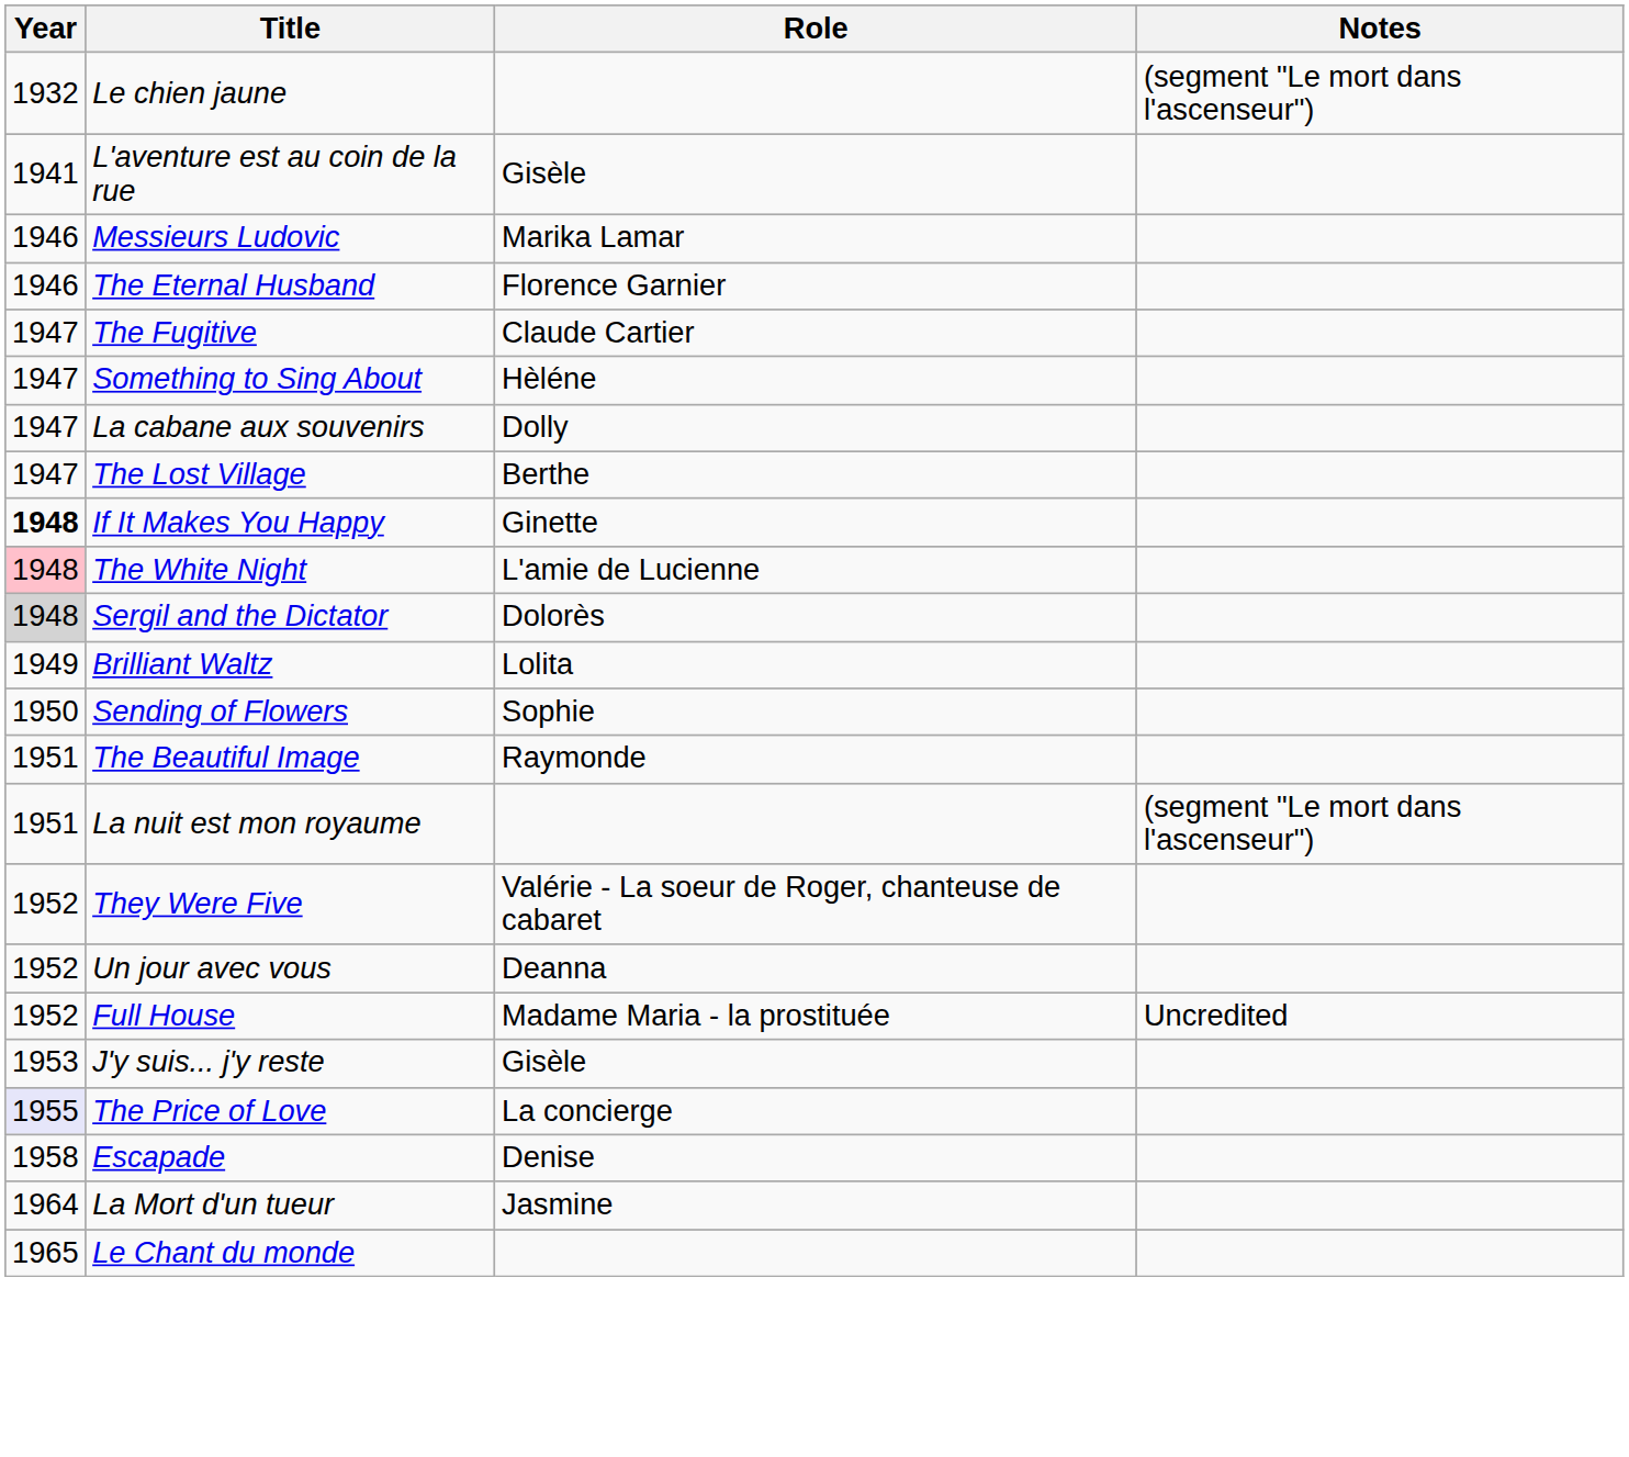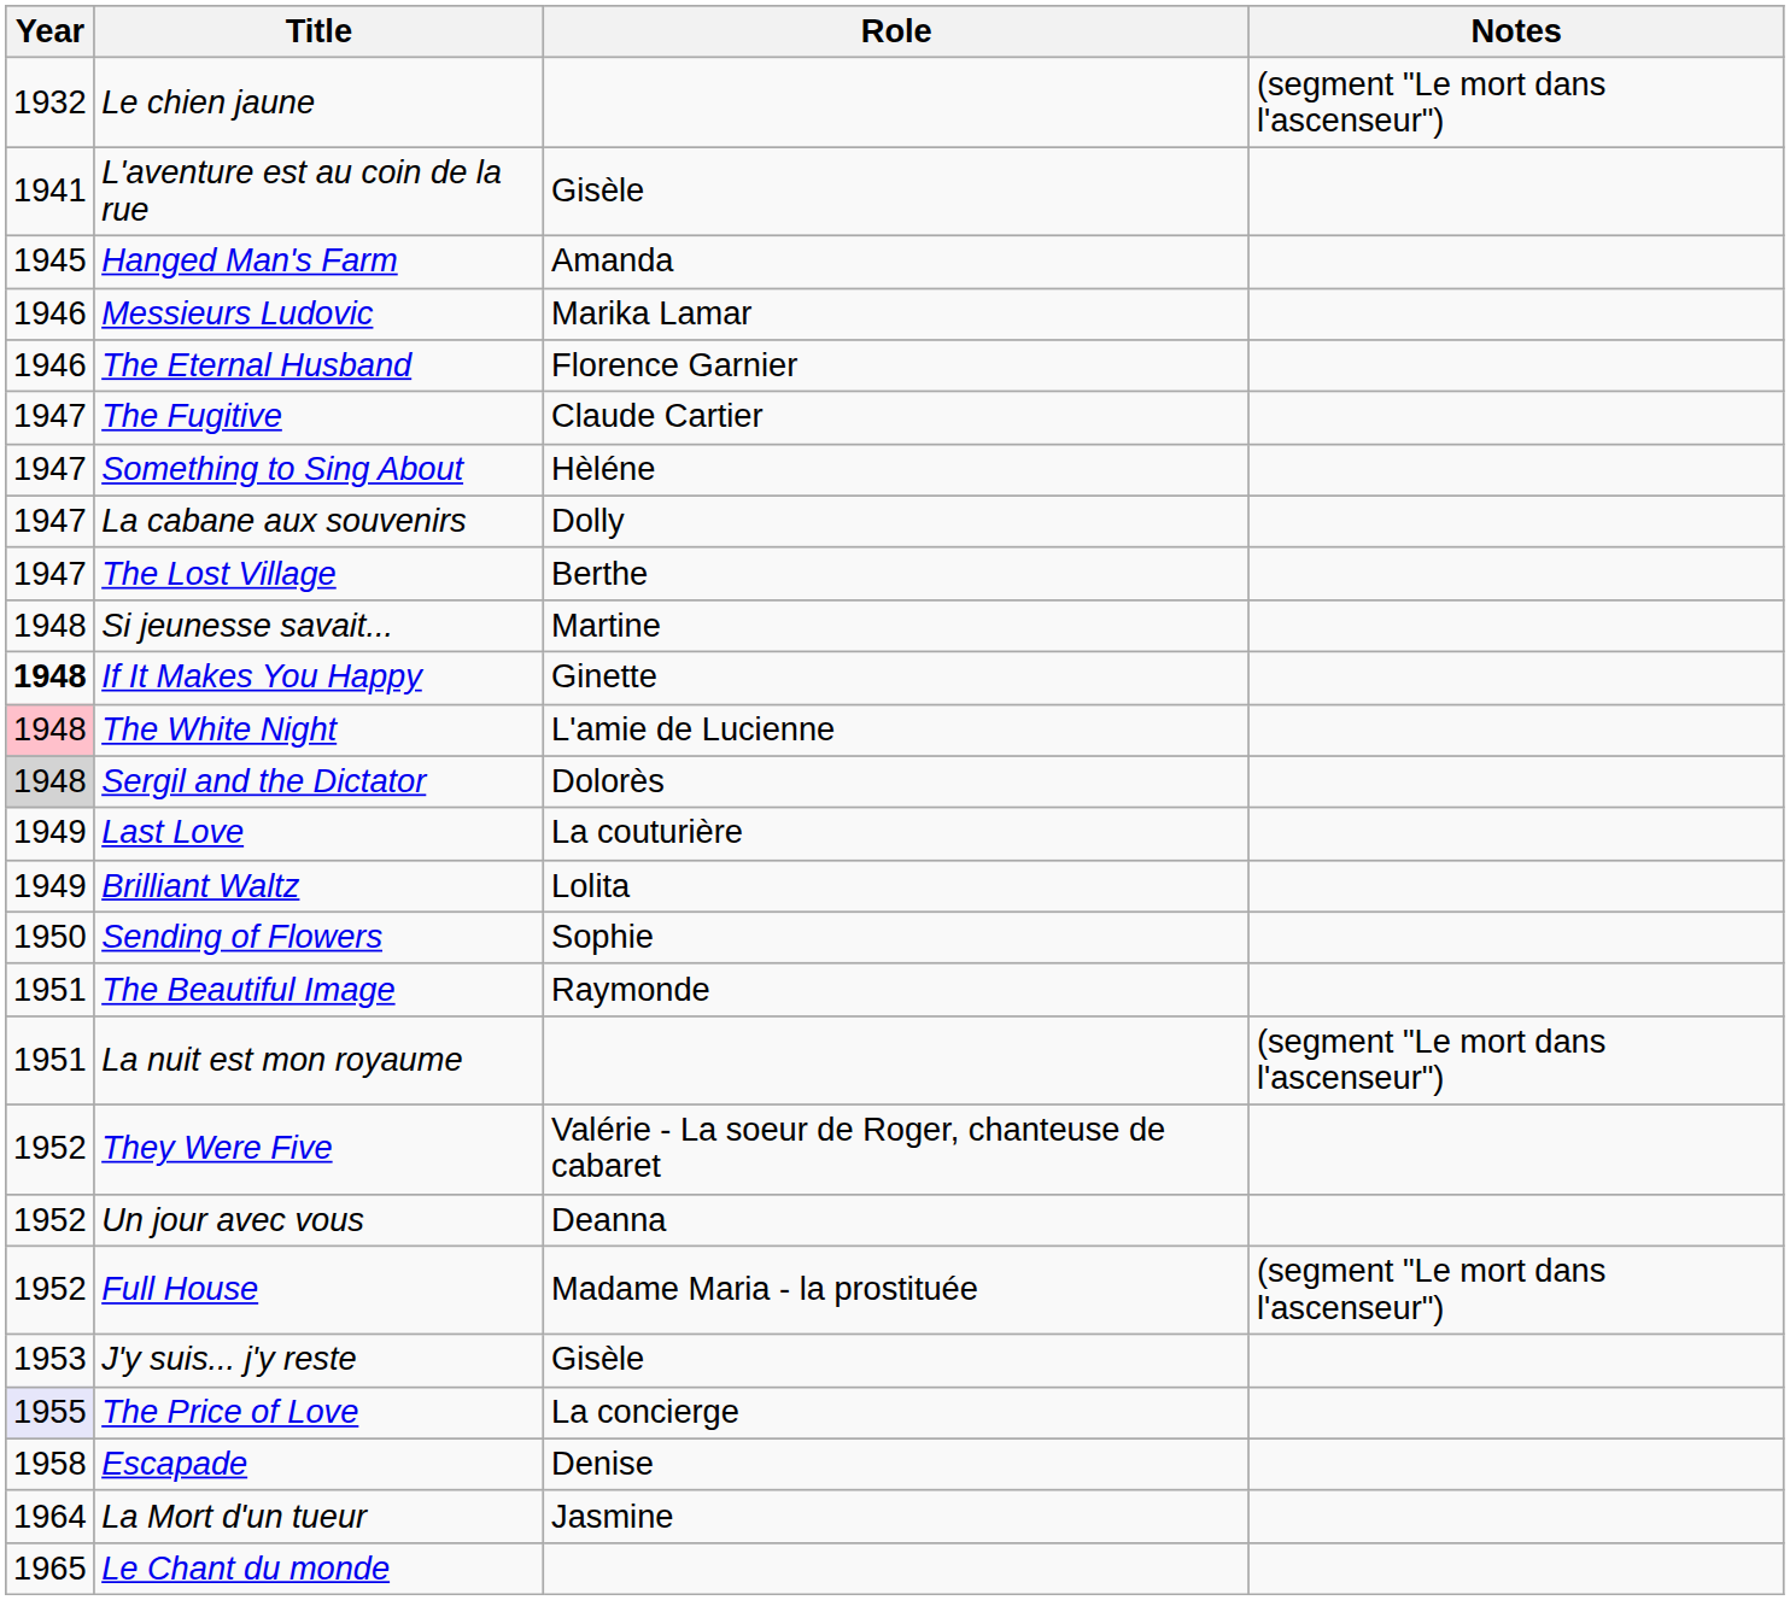+ row: 1945 | Hanged Man's Farm | Amanda
+ row: 1948 | Si jeunesse savait... | Martine
+ row: 1949 | Last Love | La couturière
Full House | Notes: Uncredited -> (segment "Le mort dans l'ascenseur")
